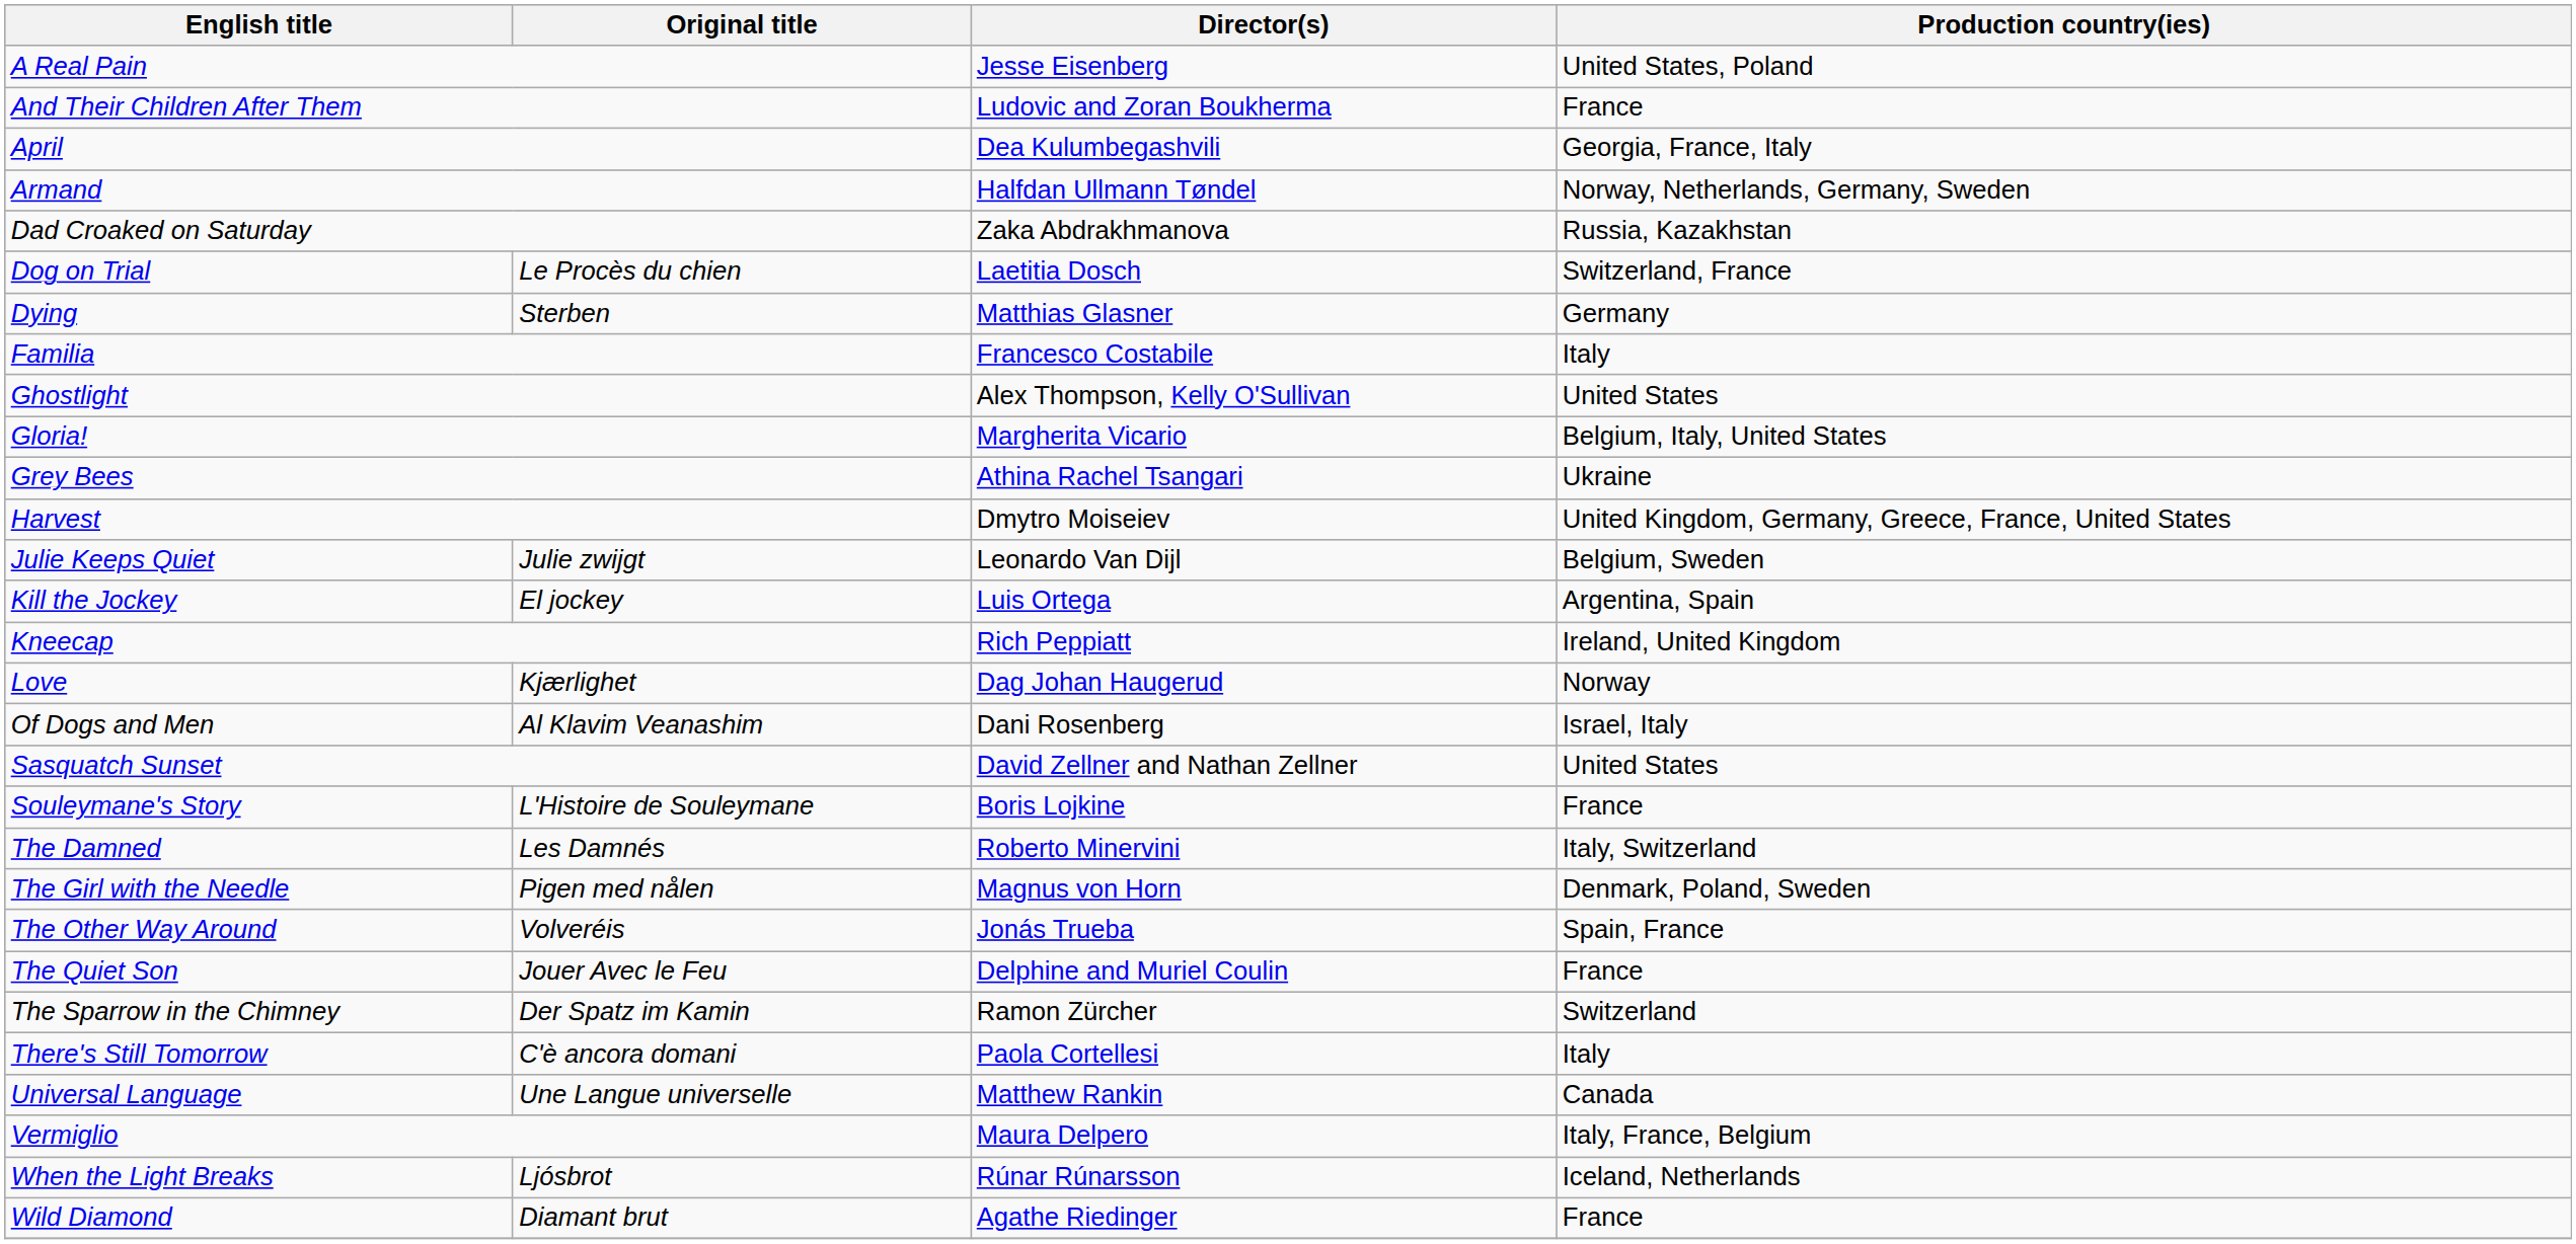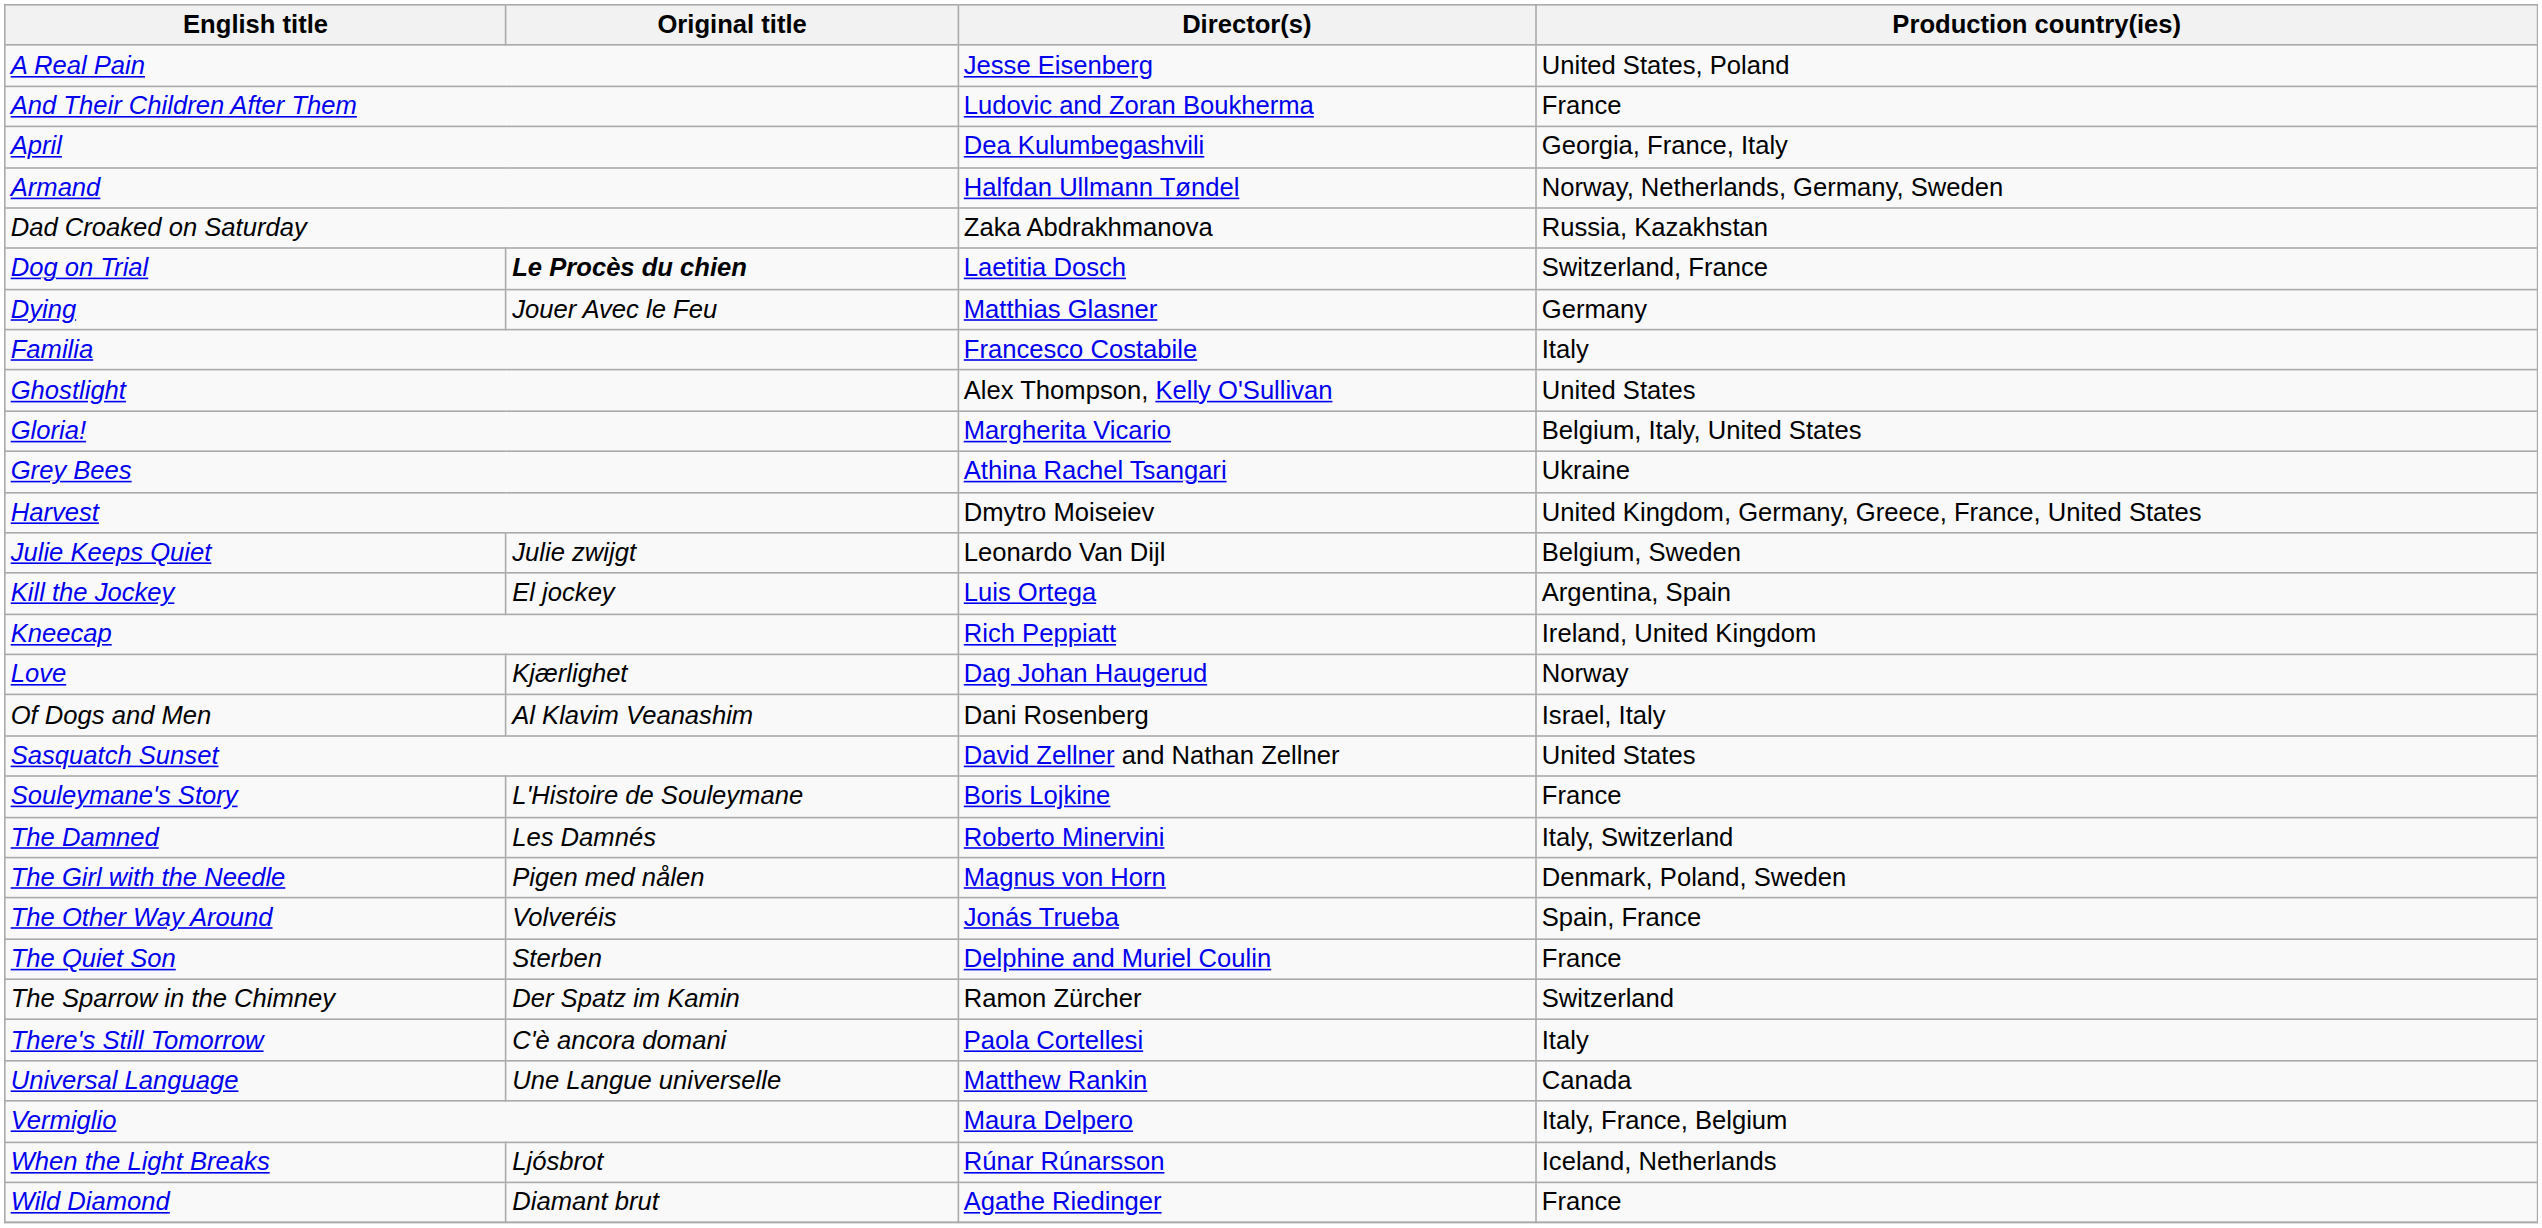Dog on Trial | Original title: normal -> bold
Dying | Original title: Sterben -> Jouer Avec le Feu
The Quiet Son | Original title: Jouer Avec le Feu -> Sterben
